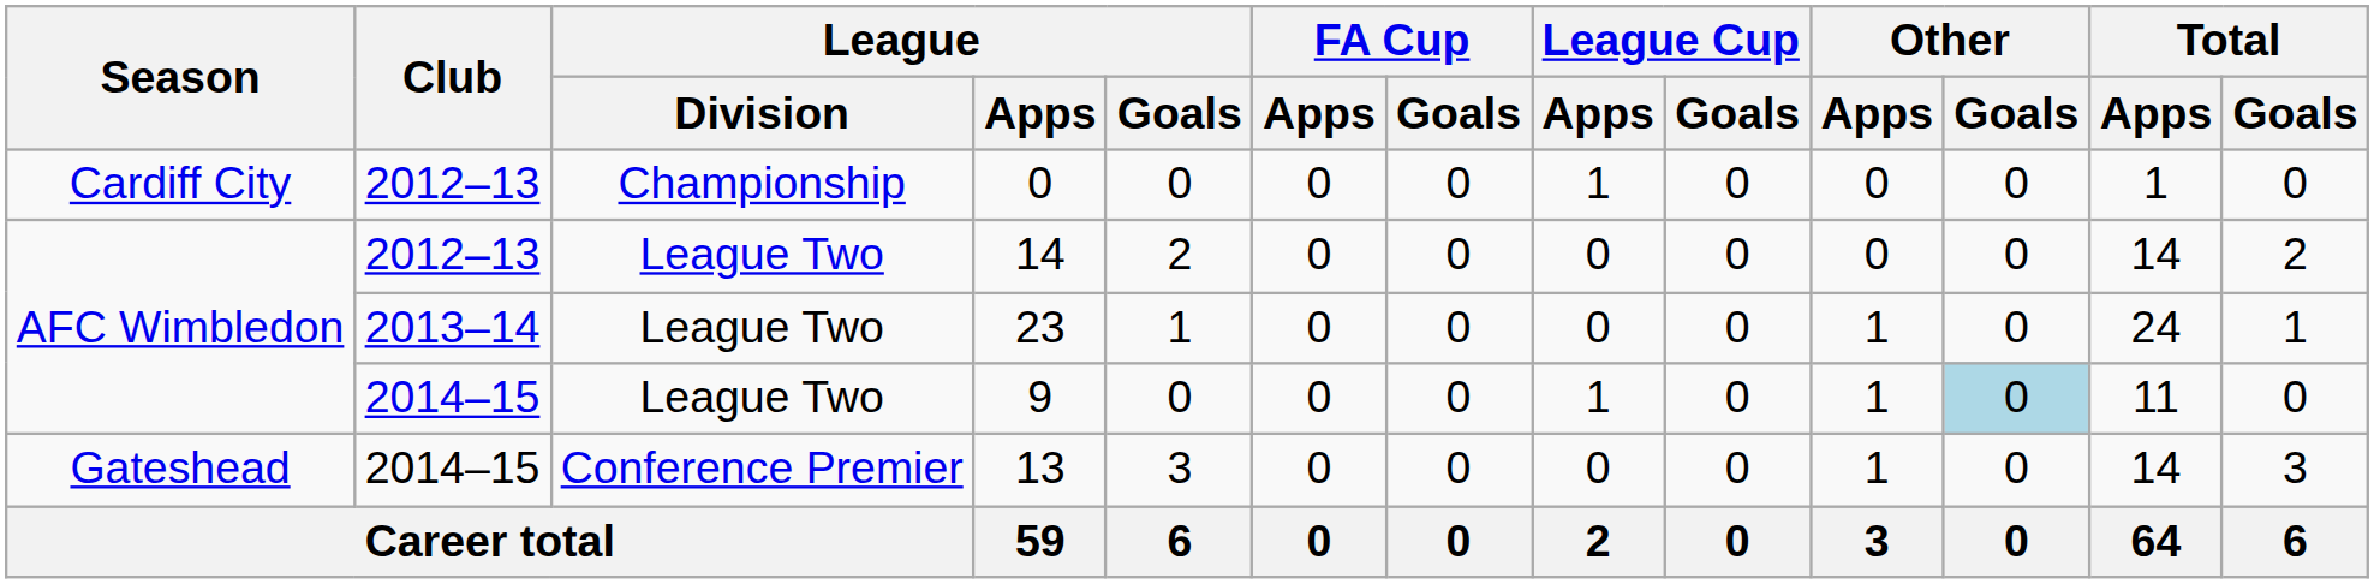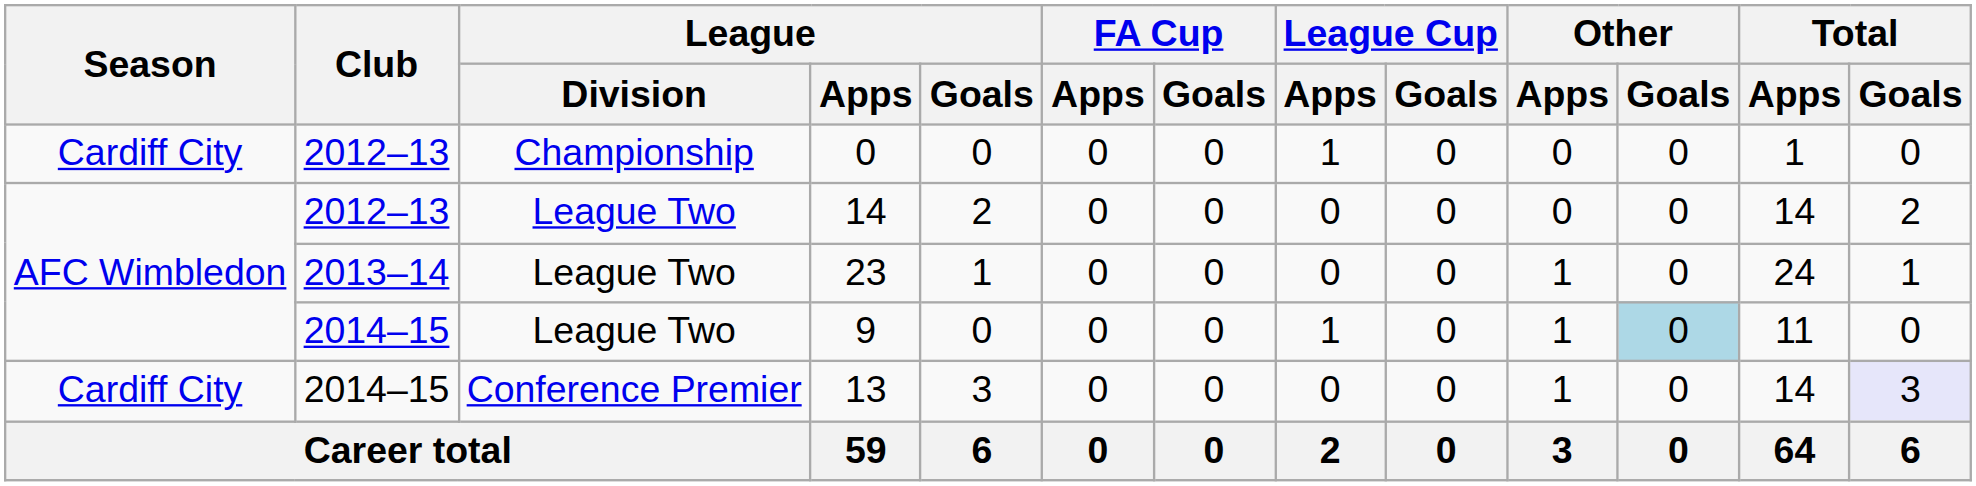13 | Season: Gateshead -> Cardiff City
13 | Total / Goals: no background -> lavender background
